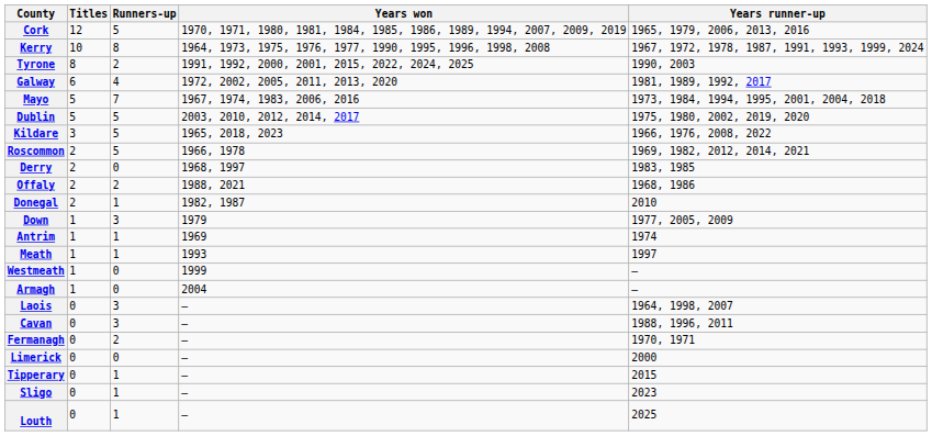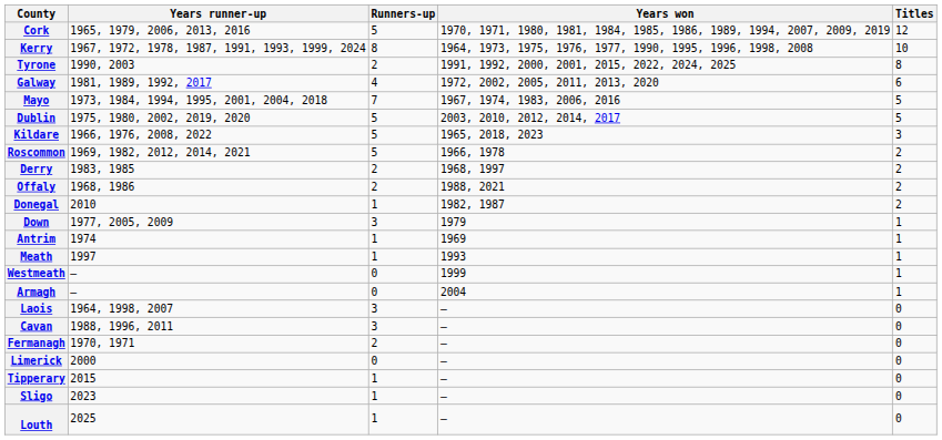columns swapped: Titles <-> Years runner-up
Derry | Runners-up: 0 -> 2
